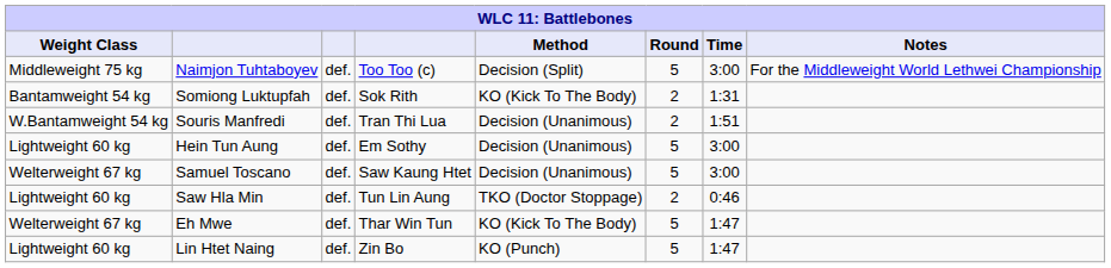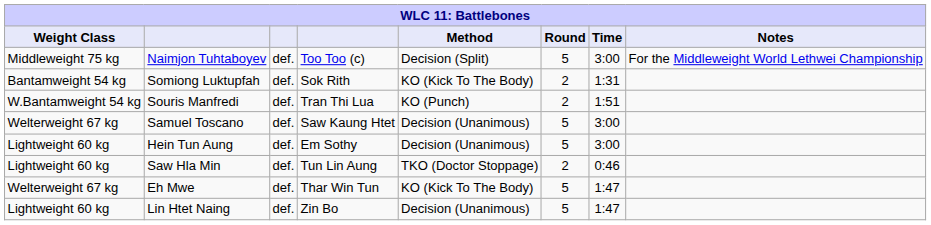Souris Manfredi | Method: Decision (Unanimous) -> KO (Punch)
rows swapped: Samuel Toscano <-> Hein Tun Aung
Lin Htet Naing | Method: KO (Punch) -> Decision (Unanimous)
